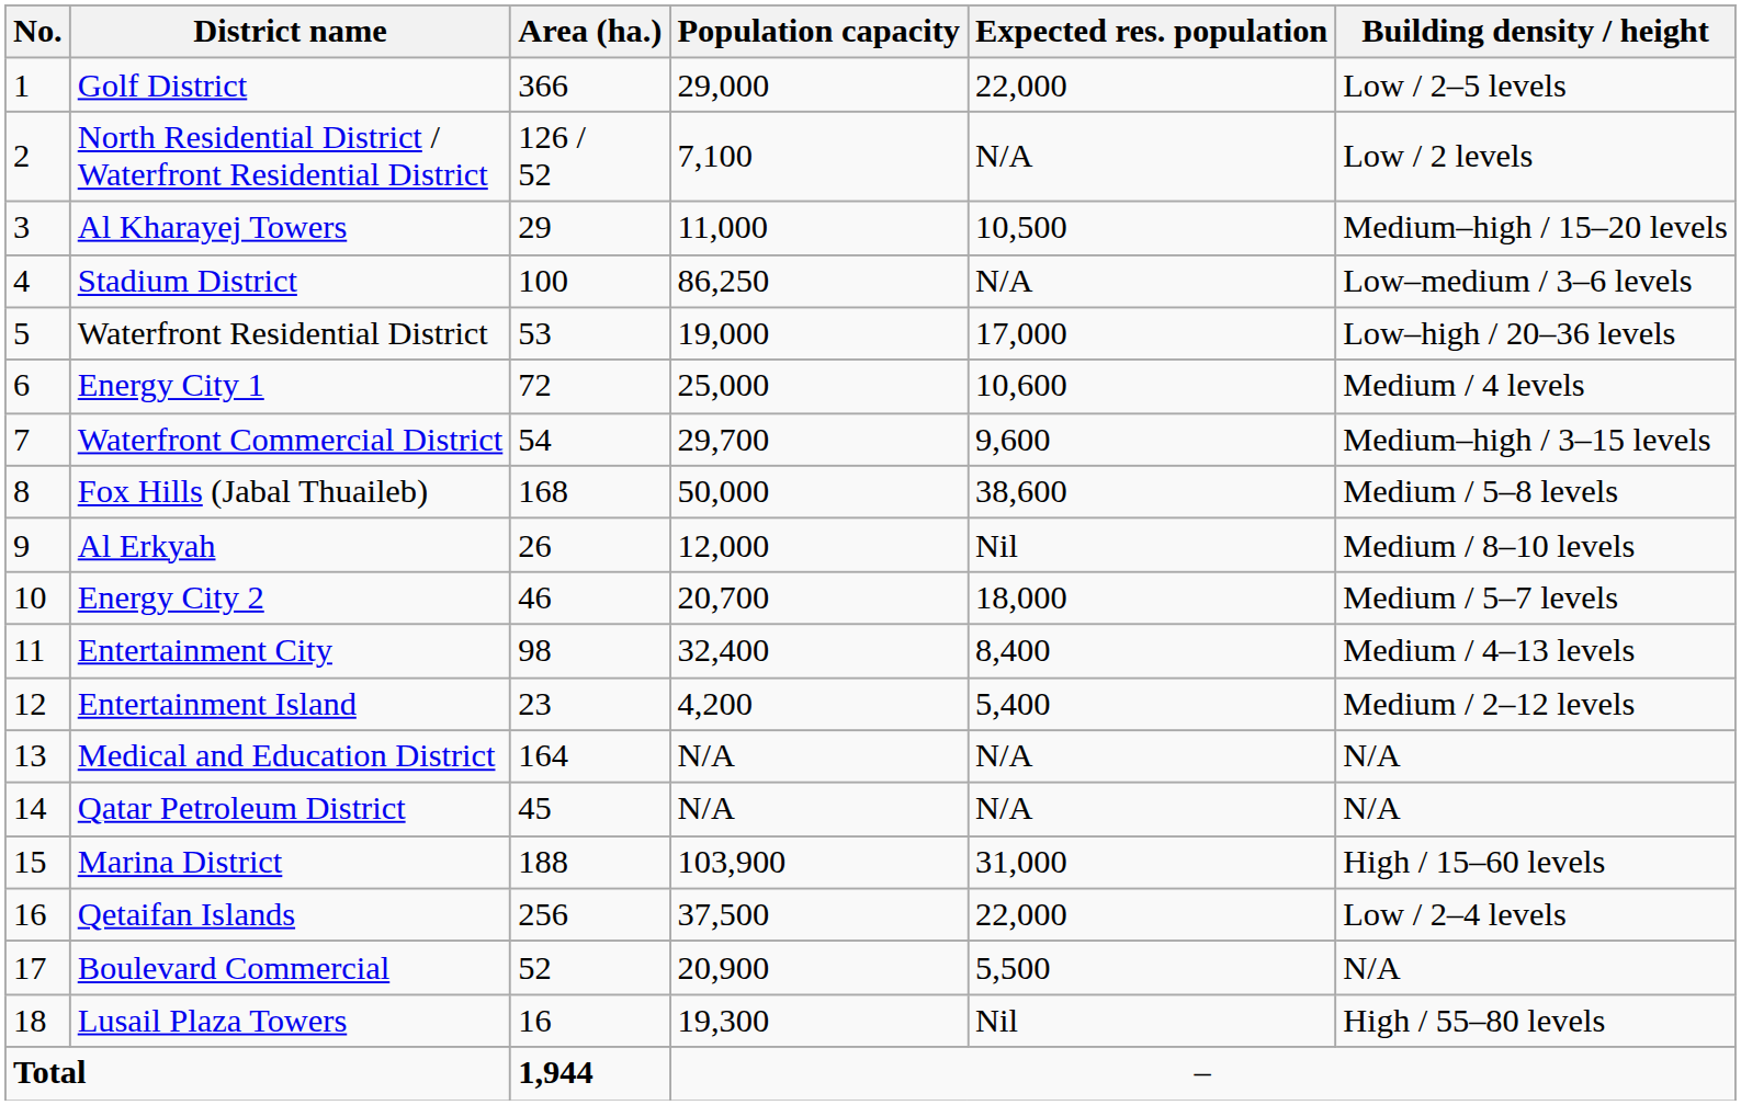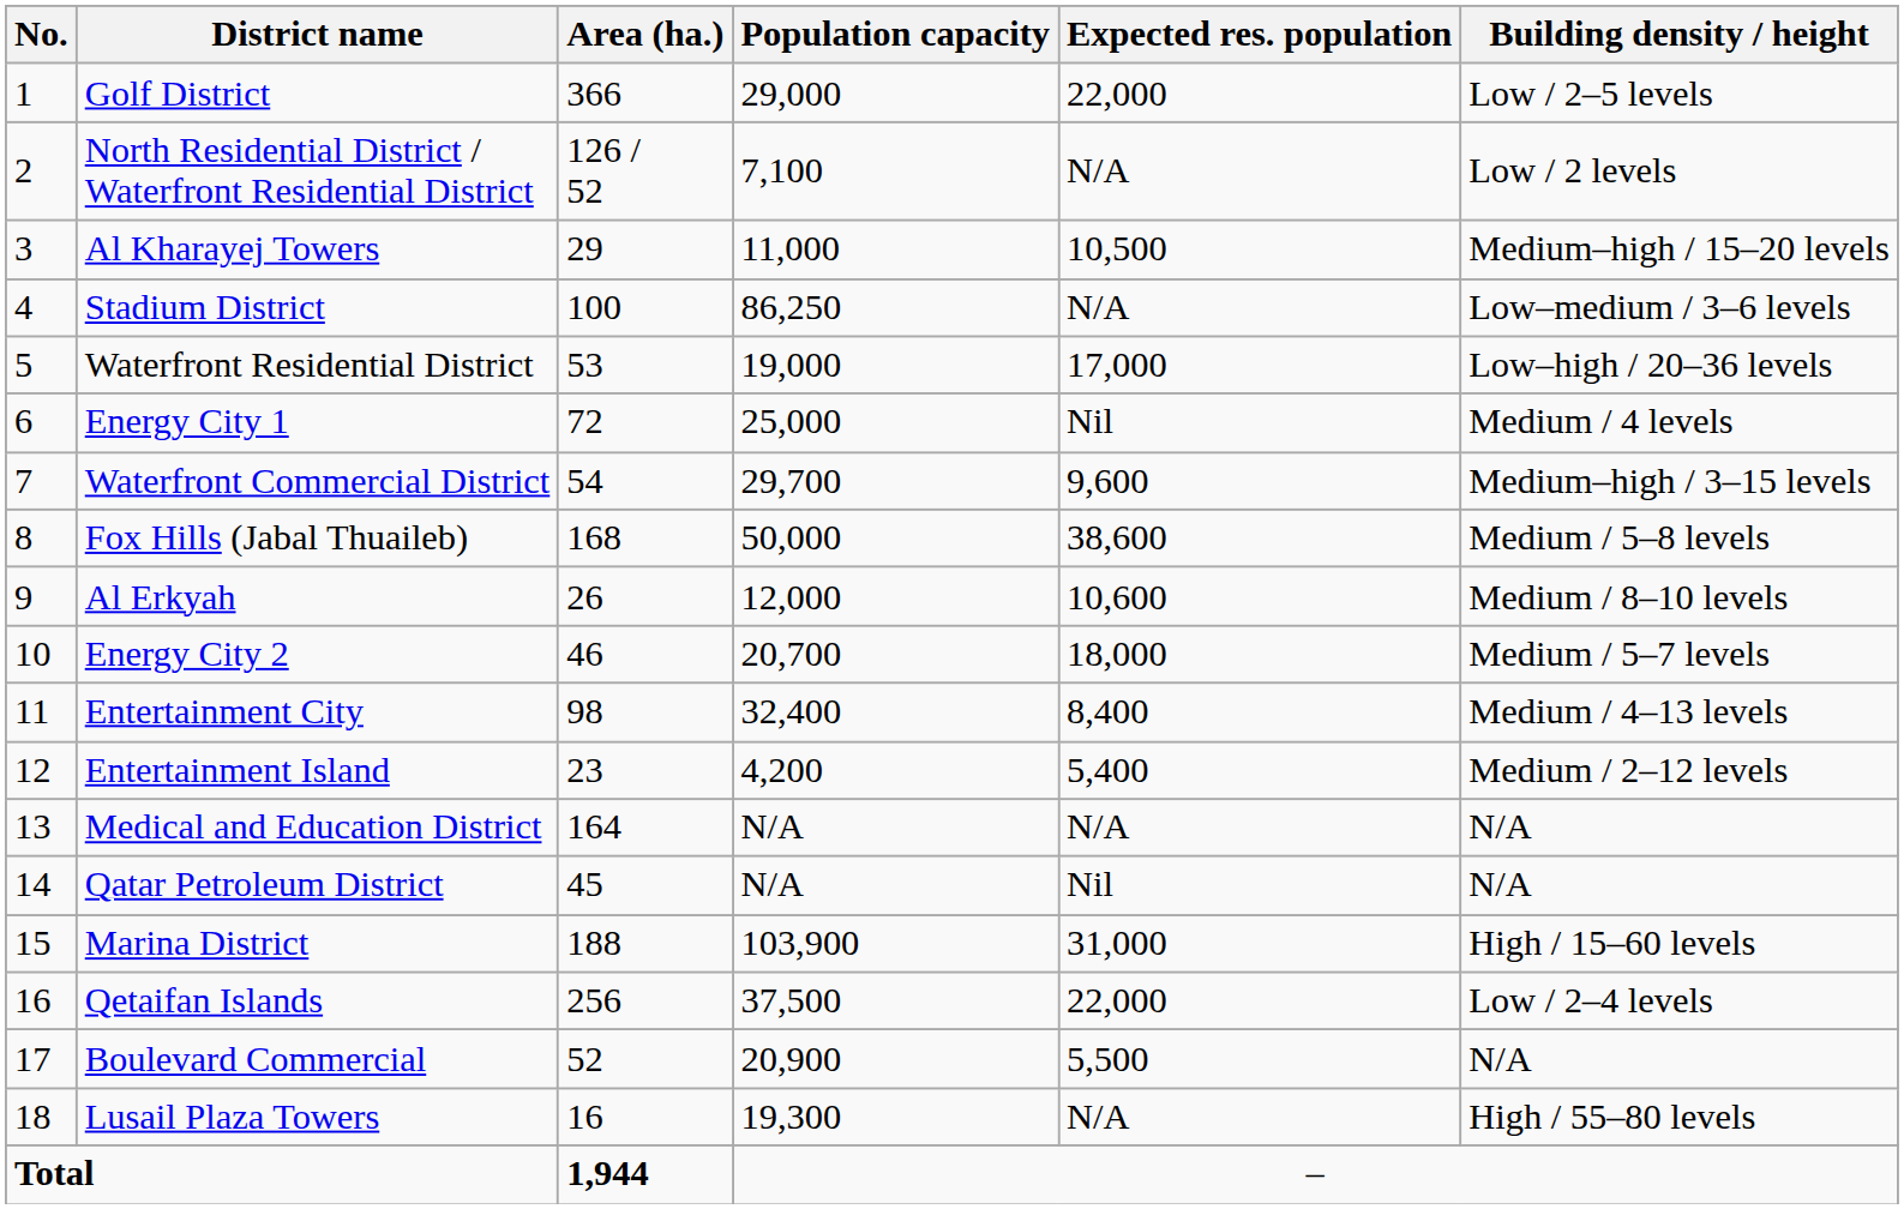Energy City 1 | Expected res. population: 10,600 -> Nil
Al Erkyah | Expected res. population: Nil -> 10,600
Qatar Petroleum District | Expected res. population: N/A -> Nil
Lusail Plaza Towers | Expected res. population: Nil -> N/A
